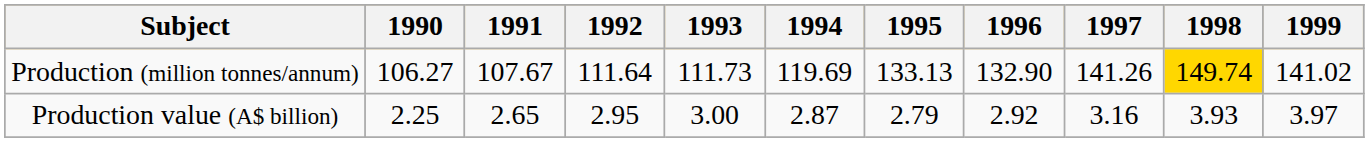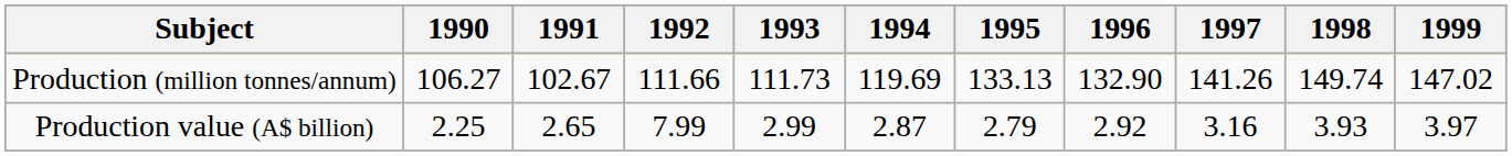Production (million tonnes/annum) | 1991: 107.67 -> 102.67
Production (million tonnes/annum) | 1992: 111.64 -> 111.66
Production (million tonnes/annum) | 1998: gold background -> no background
Production (million tonnes/annum) | 1999: 141.02 -> 147.02
Production value (A$ billion) | 1992: 2.95 -> 7.99
Production value (A$ billion) | 1993: 3.00 -> 2.99
